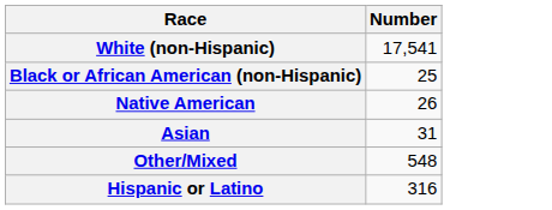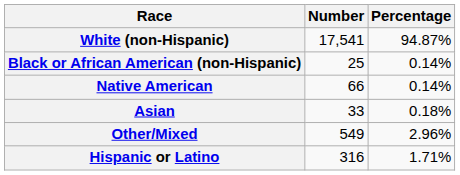+ column: Percentage | 94.87% | 0.14% | 0.14% | 0.18% | 2.96% | 1.71%
Native American | Number: 26 -> 66
Asian | Number: 31 -> 33
Other/Mixed | Number: 548 -> 549
